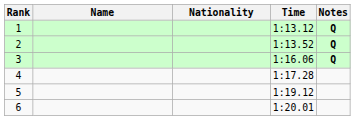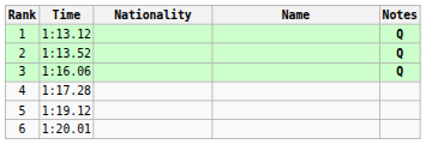columns swapped: Name <-> Time
